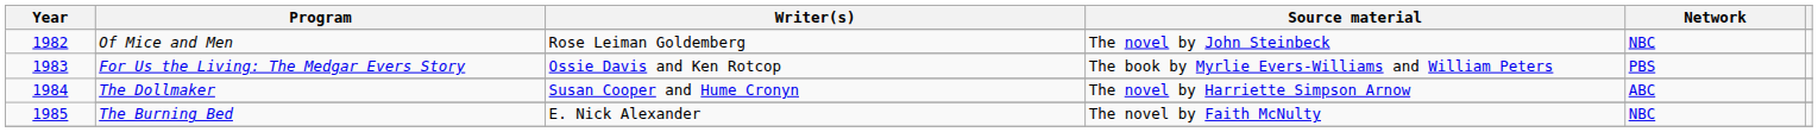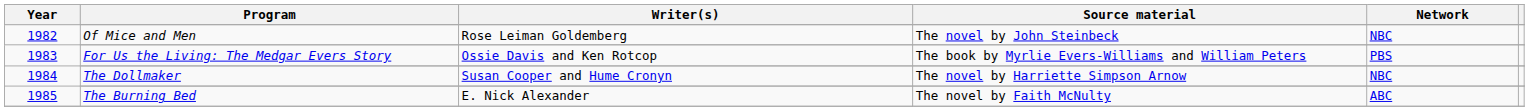The Dollmaker | Network: ABC -> NBC
The Burning Bed | Network: NBC -> ABC
